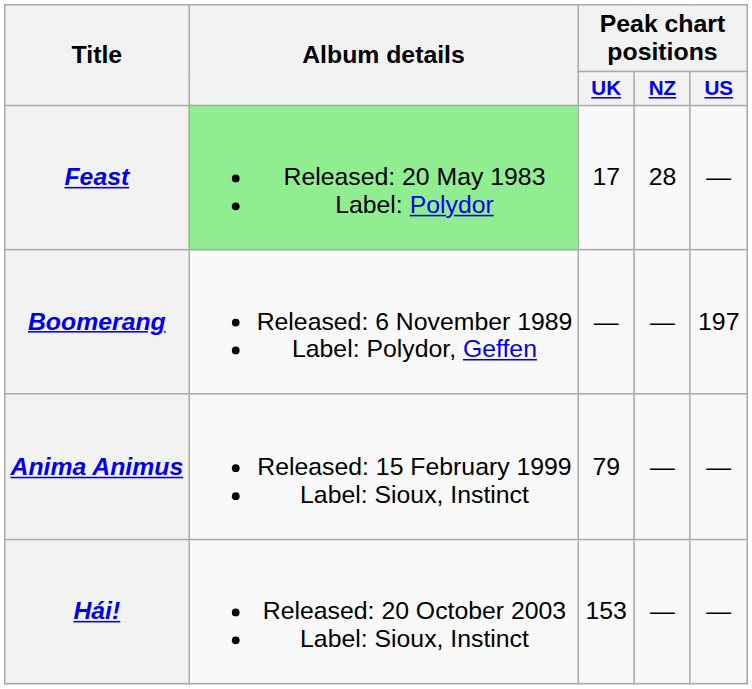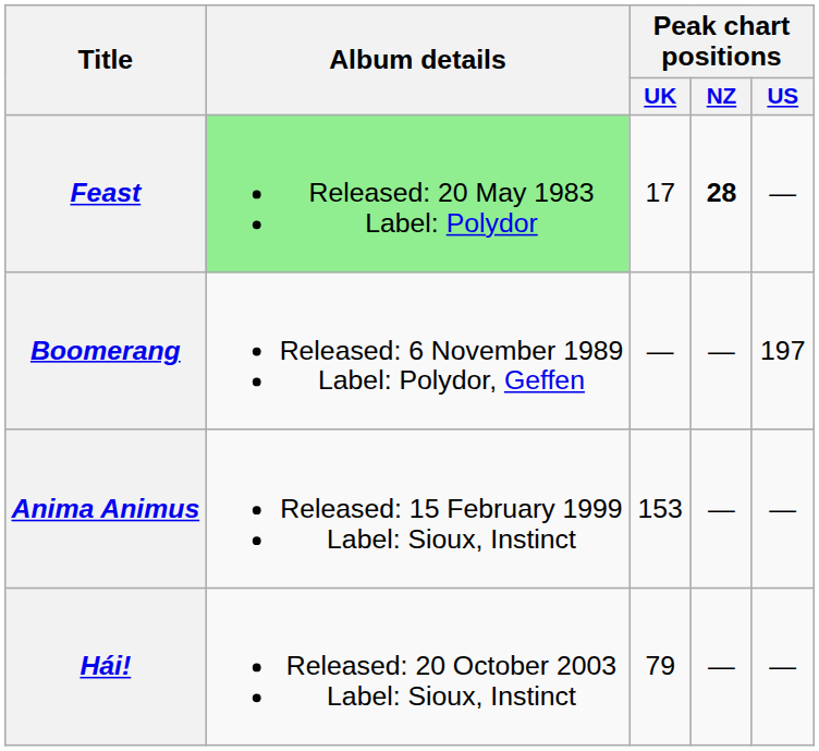Feast | Peak chart positions / NZ: normal -> bold
Anima Animus | Peak chart positions / UK: 79 -> 153
Hái! | Peak chart positions / UK: 153 -> 79
